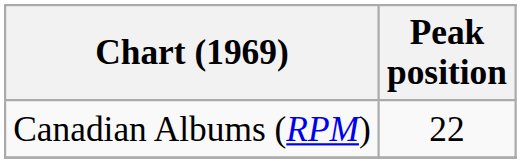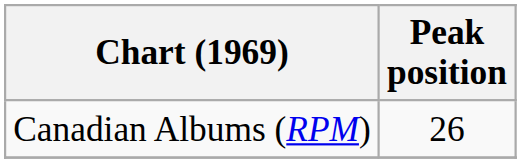Canadian Albums (RPM) | Peak position: 22 -> 26
